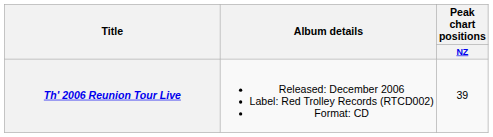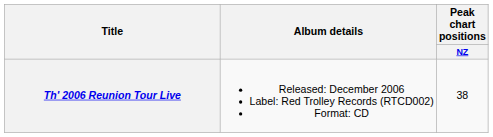Th' 2006 Reunion Tour Live | Peak chart positions / NZ: 39 -> 38
